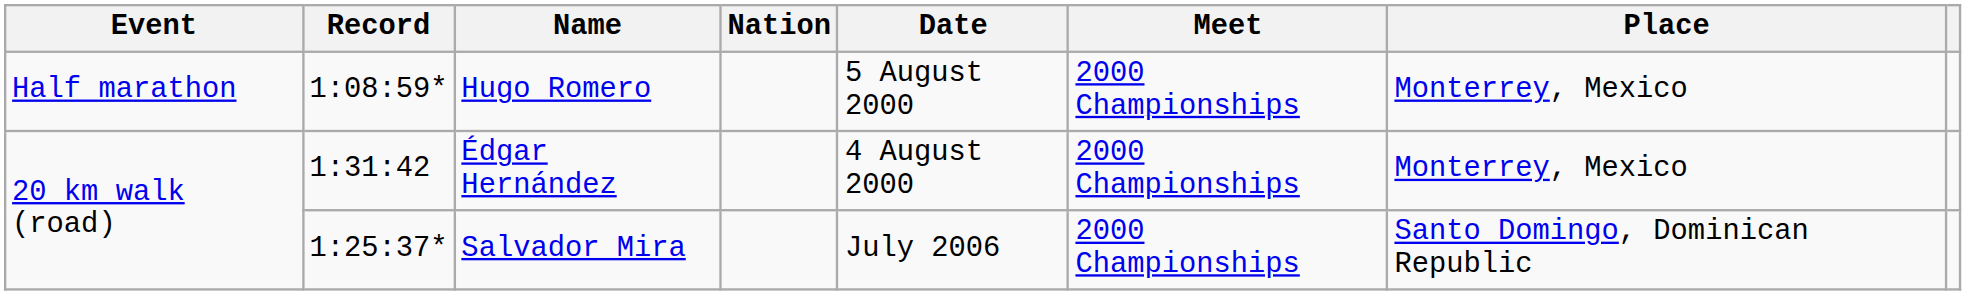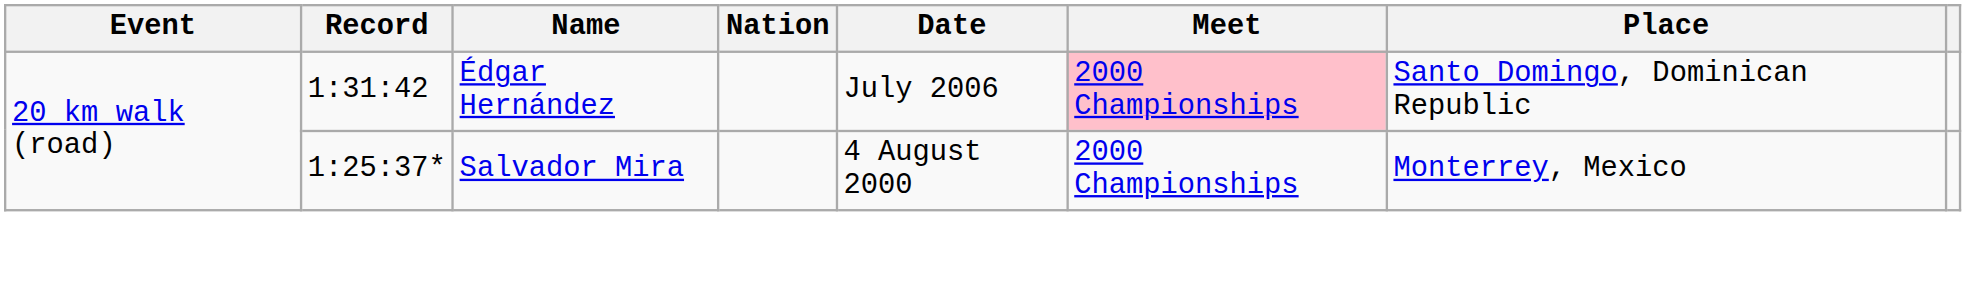- row: Half marathon | 1:08:59* | Hugo Romero | 5 August 2000 | 2000 Championships | Monterrey, Mexico
Édgar Hernández | Date: 4 August 2000 -> July 2006
Édgar Hernández | Meet: no background -> pink background
Édgar Hernández | Place: Monterrey, Mexico -> Santo Domingo, Dominican Republic
Salvador Mira | Date: July 2006 -> 4 August 2000
Salvador Mira | Place: Santo Domingo, Dominican Republic -> Monterrey, Mexico
